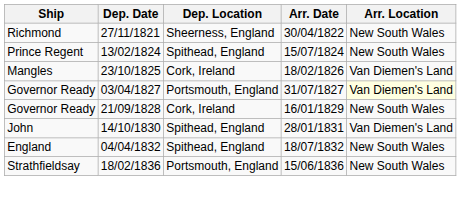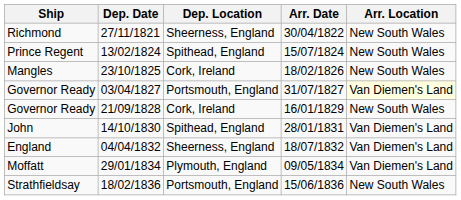23/10/1825 | Arr. Location: Van Diemen's Land -> New South Wales
04/04/1832 | Dep. Location: Spithead, England -> Sheerness, England
04/04/1832 | Arr. Location: New South Wales -> Van Diemen's Land
+ row: Moffatt | 29/01/1834 | Plymouth, England | 09/05/1834 | Van Diemen's Land
